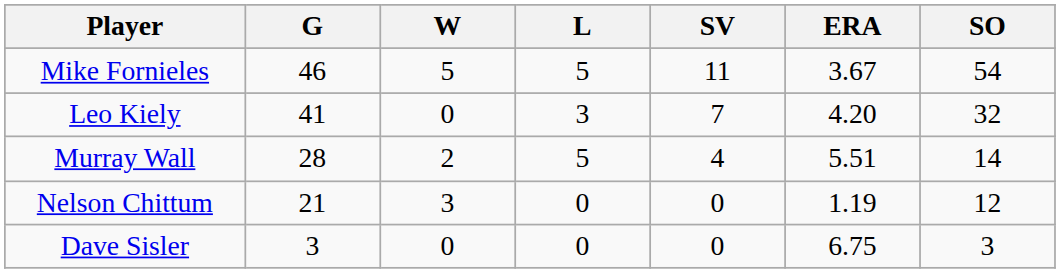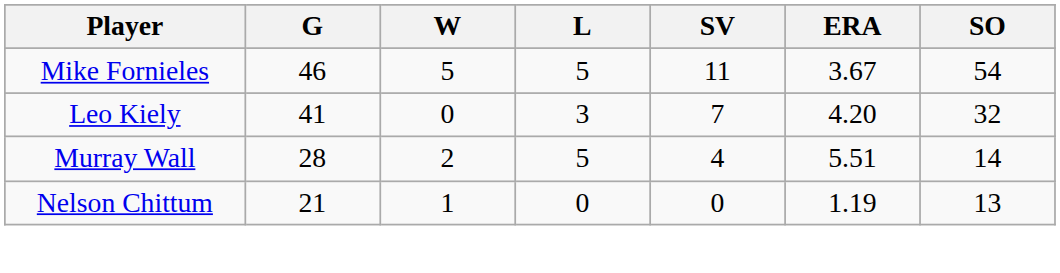Nelson Chittum | W: 3 -> 1
Nelson Chittum | SO: 12 -> 13
- row: Dave Sisler | 3 | 0 | 0 | 0 | 6.75 | 3
